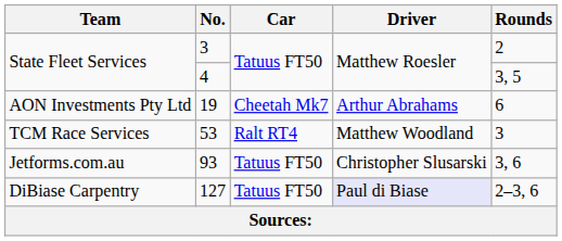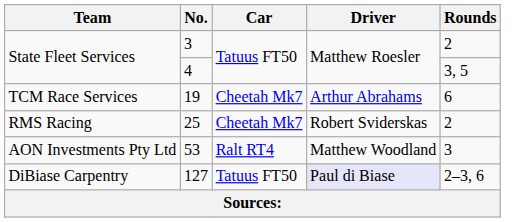19 | Team: AON Investments Pty Ltd -> TCM Race Services
+ row: RMS Racing | 25 | Cheetah Mk7 | Robert Sviderskas | 2
53 | Team: TCM Race Services -> AON Investments Pty Ltd
- row: Jetforms.com.au | 93 | Tatuus FT50 | Christopher Slusarski | 3, 6
